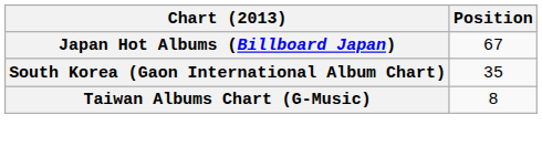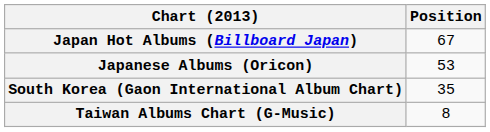+ row: Japanese Albums (Oricon) | 53
